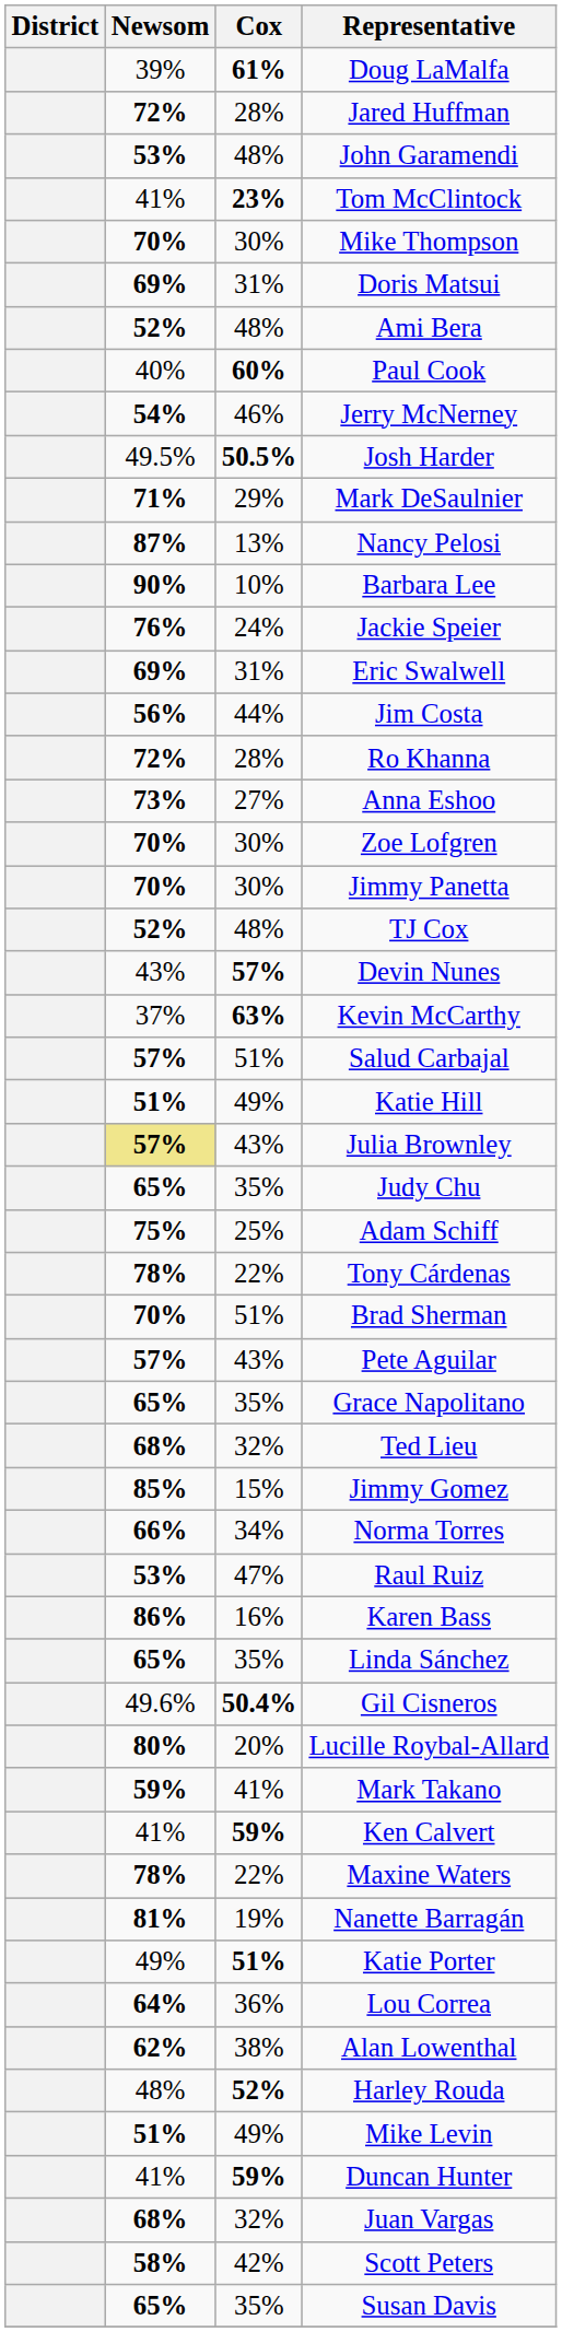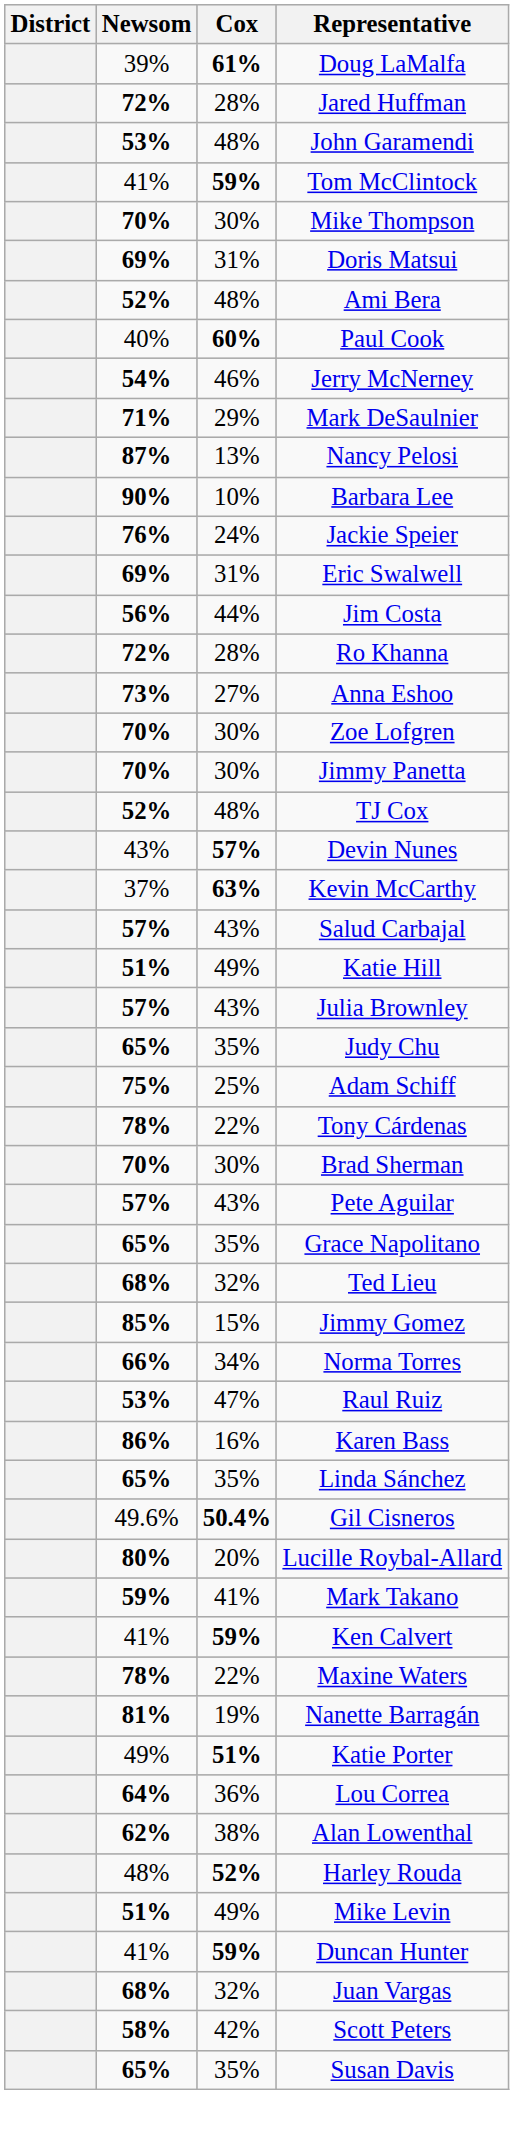Tom McClintock | Cox: 23% -> 59%
- row: 49.5% | 50.5% | Josh Harder
Salud Carbajal | Cox: 51% -> 43%
Julia Brownley | Newsom: khaki background -> no background
Brad Sherman | Cox: 51% -> 30%
